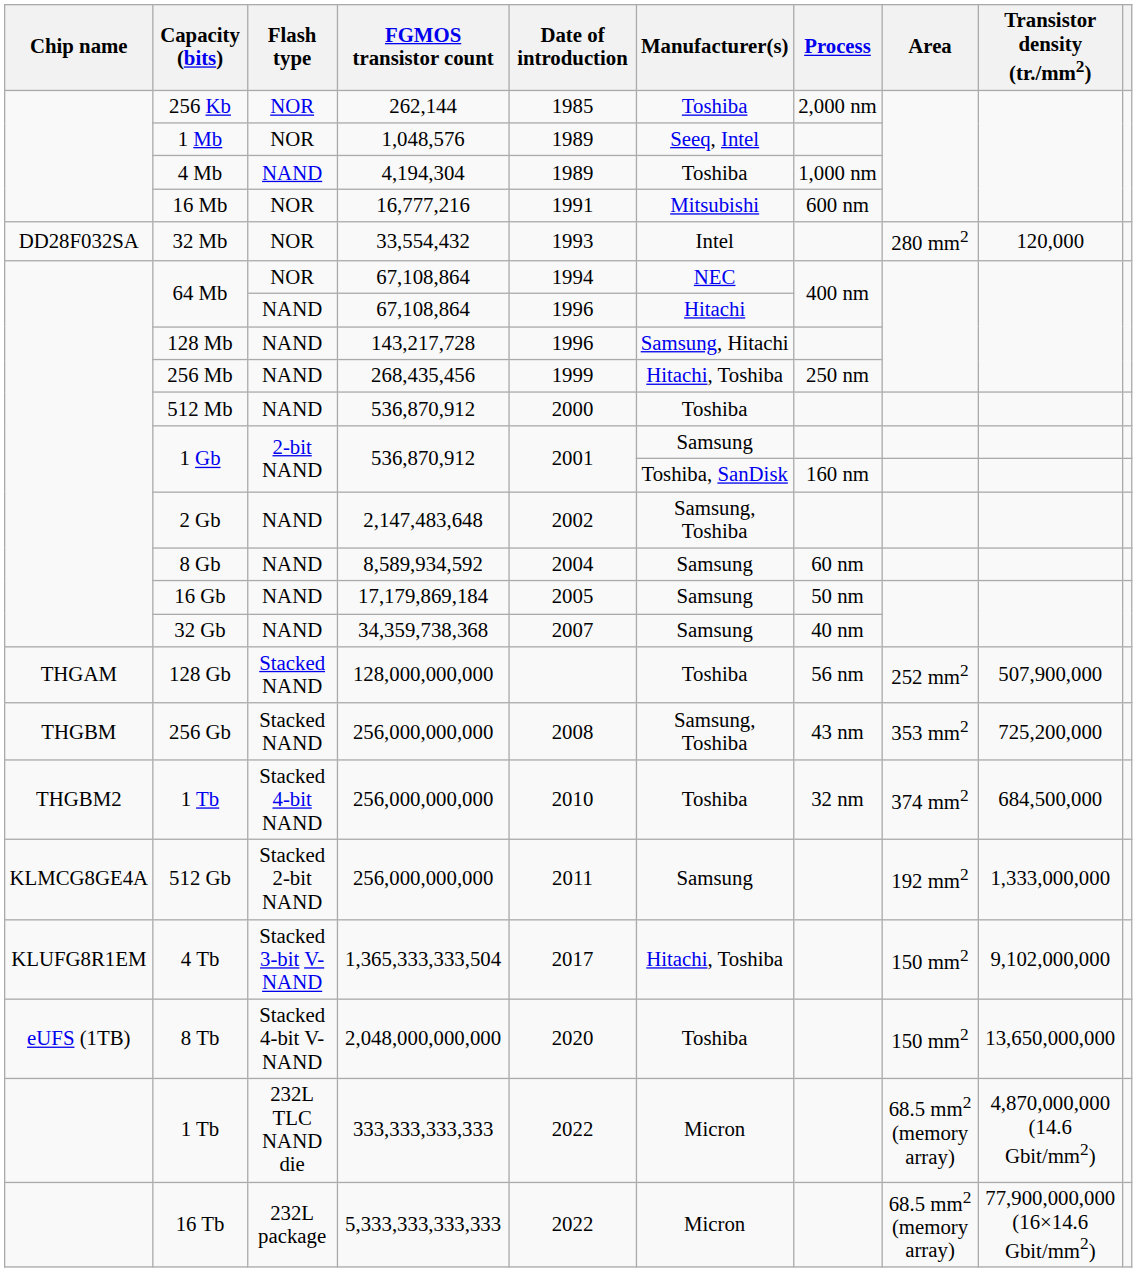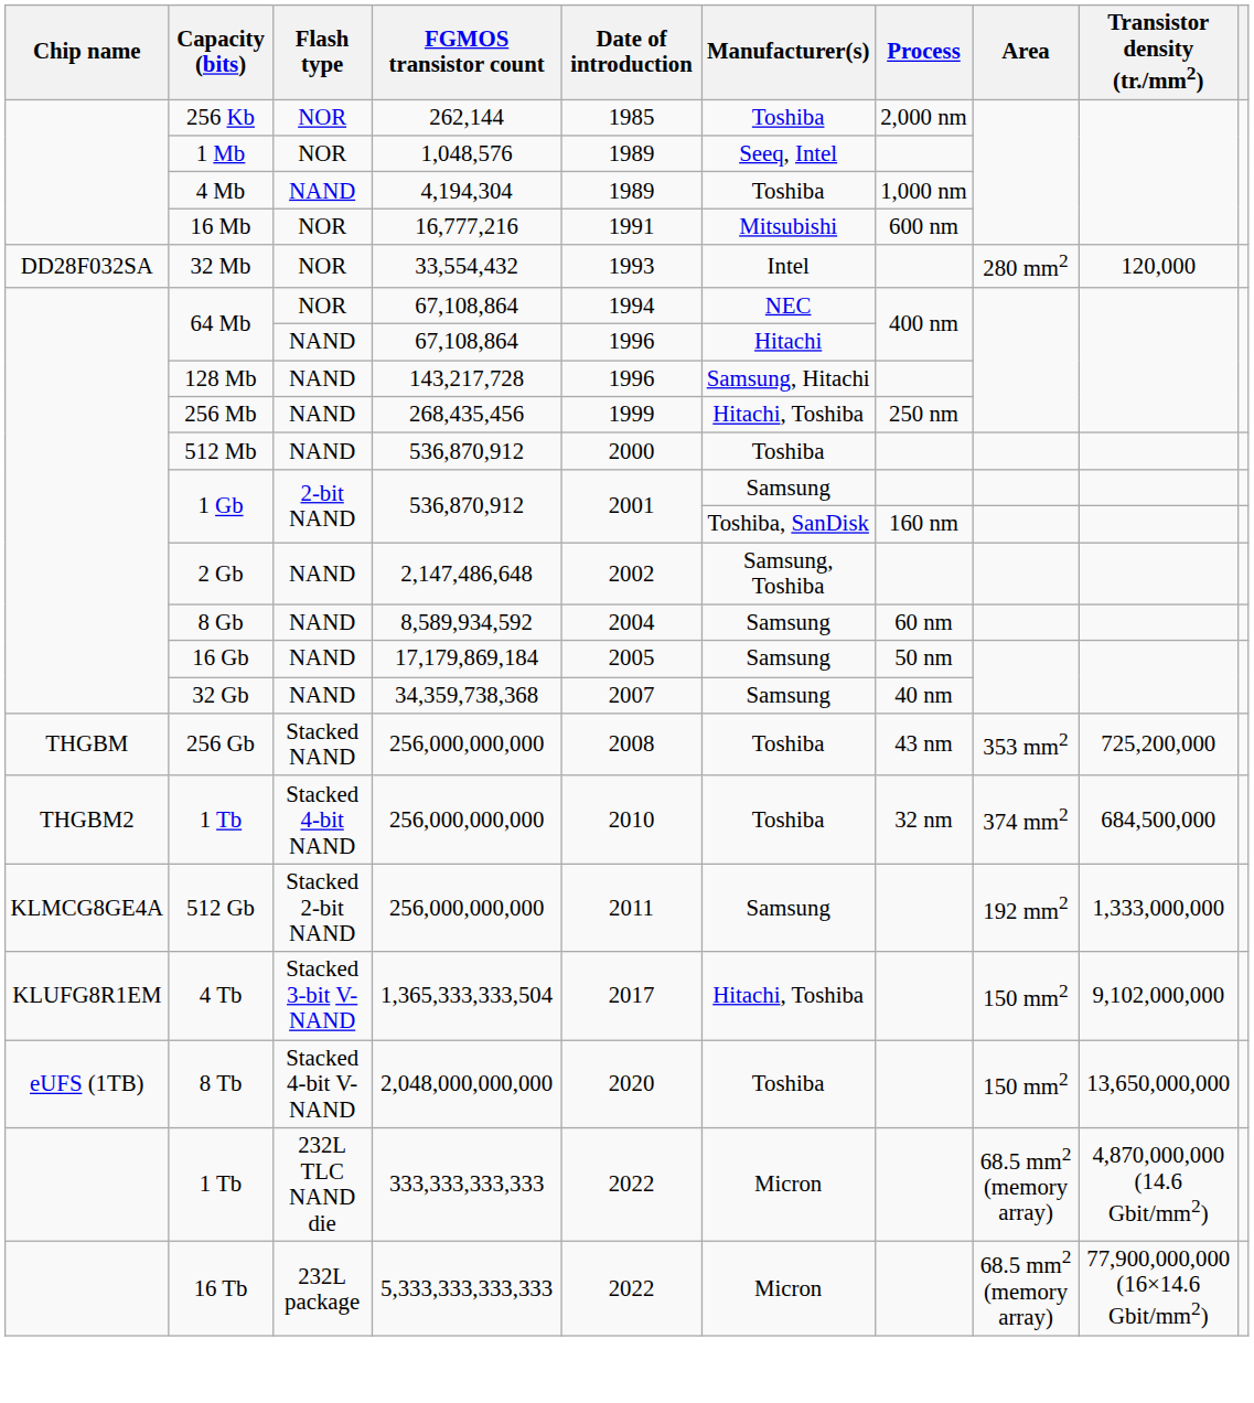2 Gb | FGMOS transistor count: 2,147,483,648 -> 2,147,486,648
- row: THGAM | 128 Gb | Stacked NAND | 128,000,000,000 | Toshiba | 56 nm | 252 mm2 | 507,900,000
256 Gb | Manufacturer(s): Samsung, Toshiba -> Toshiba
